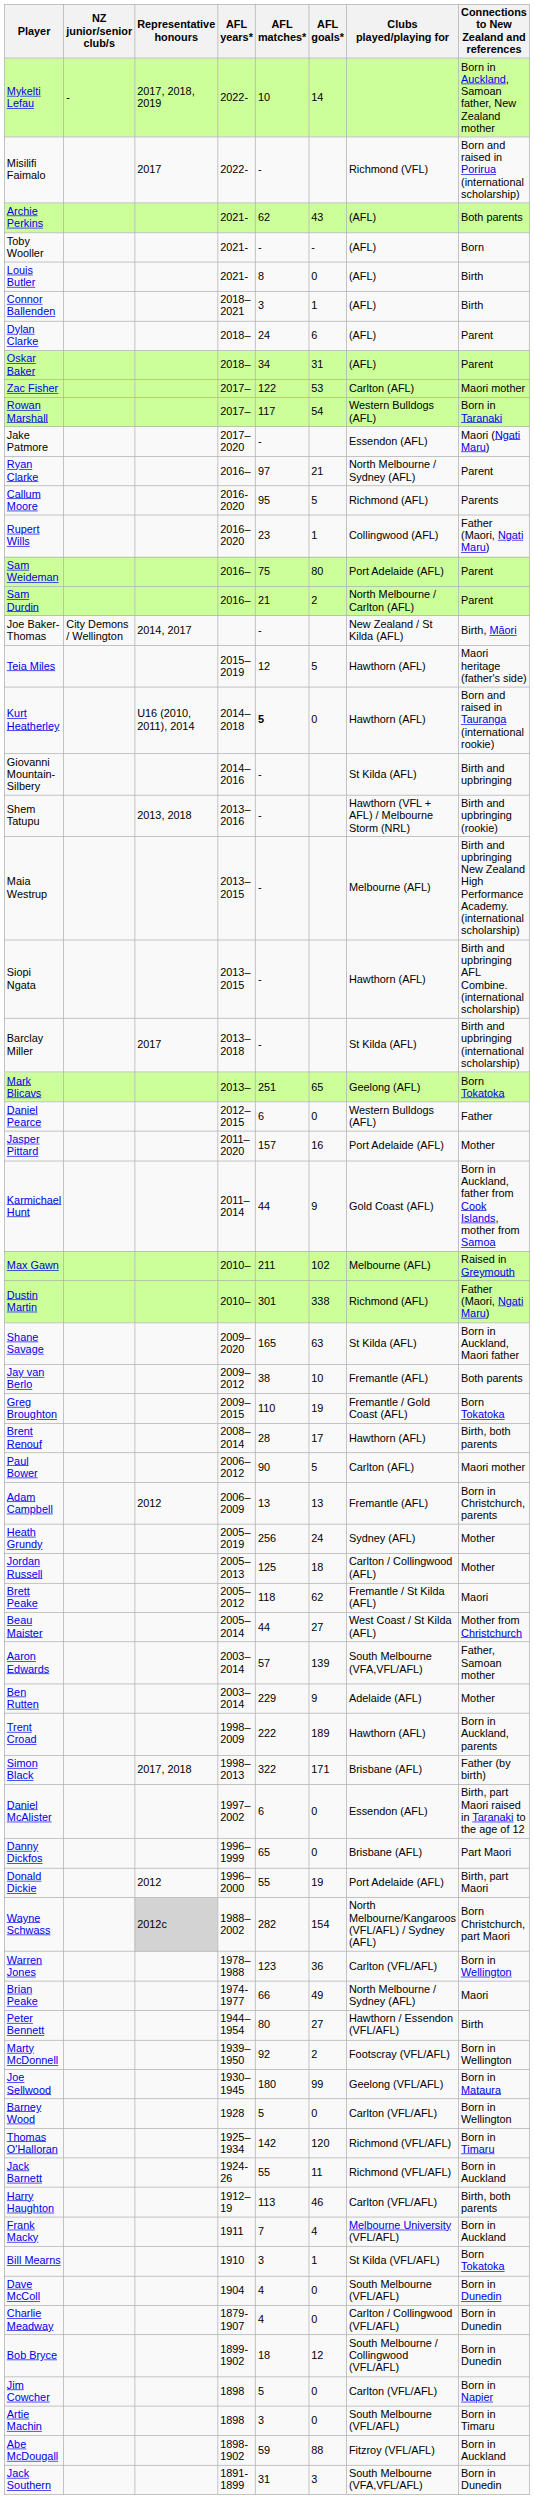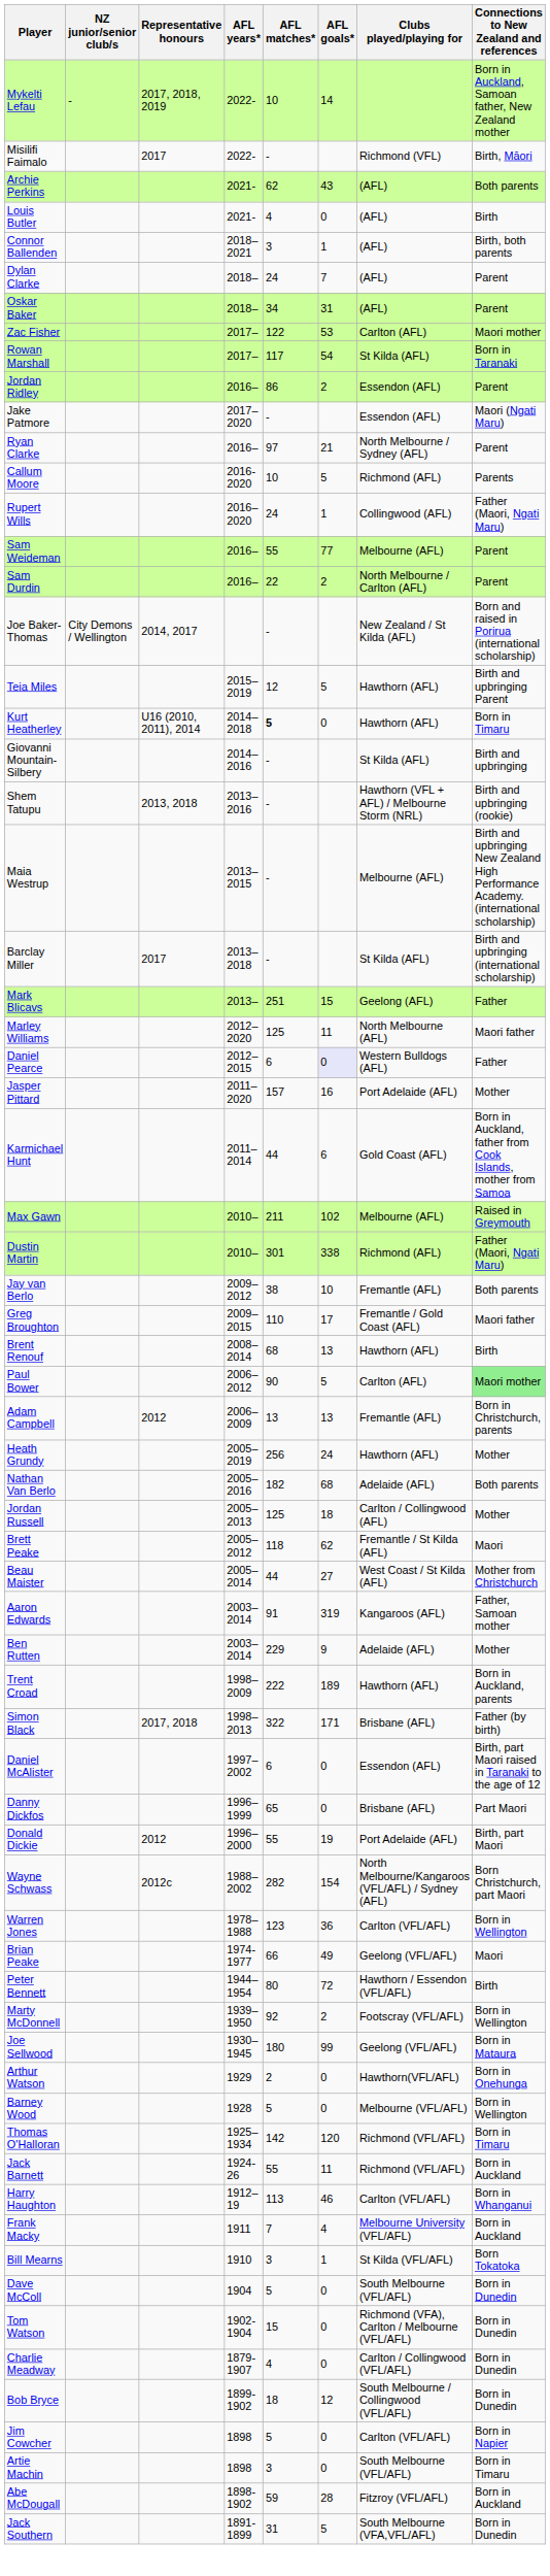Misilifi Faimalo | Connections to New Zealand and references: Born and raised in Porirua (international scholarship) -> Birth, Māori
- row: Toby Wooller | 2021- | - | - | (AFL) | Born
Louis Butler | AFL matches*: 8 -> 4
Connor Ballenden | Connections to New Zealand and references: Birth -> Birth, both parents
Dylan Clarke | AFL goals*: 6 -> 7
Rowan Marshall | Clubs played/playing for: Western Bulldogs (AFL) -> St Kilda (AFL)
+ row: Jordan Ridley | 2016– | 86 | 2 | Essendon (AFL) | Parent
Callum Moore | AFL matches*: 95 -> 10
Rupert Wills | AFL matches*: 23 -> 24
Sam Weideman | AFL matches*: 75 -> 55
Sam Weideman | AFL goals*: 80 -> 77
Sam Weideman | Clubs played/playing for: Port Adelaide (AFL) -> Melbourne (AFL)
Sam Durdin | AFL matches*: 21 -> 22
Joe Baker-Thomas | Connections to New Zealand and references: Birth, Māori -> Born and raised in Porirua (international scholarship)
Teia Miles | Connections to New Zealand and references: Maori heritage (father's side) -> Birth and upbringing Parent
Kurt Heatherley | Connections to New Zealand and references: Born and raised in Tauranga (international rookie) -> Born in Timaru
- row: Siopi Ngata | 2013–2015 | - | Hawthorn (AFL) | Birth and upbringing AFL Combine. (international scholarship)
Mark Blicavs | AFL goals*: 65 -> 15
Mark Blicavs | Connections to New Zealand and references: Born Tokatoka -> Father
+ row: Marley Williams | 2012–2020 | 125 | 11 | North Melbourne (AFL) | Maori father
Daniel Pearce | AFL goals*: no background -> lavender background
Karmichael Hunt | AFL goals*: 9 -> 6
- row: Shane Savage | 2009–2020 | 165 | 63 | St Kilda (AFL) | Born in Auckland, Maori father
Greg Broughton | AFL goals*: 19 -> 17
Greg Broughton | Connections to New Zealand and references: Born Tokatoka -> Maori father
Brent Renouf | AFL matches*: 28 -> 68
Brent Renouf | AFL goals*: 17 -> 13
Brent Renouf | Connections to New Zealand and references: Birth, both parents -> Birth
Paul Bower | Connections to New Zealand and references: no background -> lightgreen background
Heath Grundy | Clubs played/playing for: Sydney (AFL) -> Hawthorn (AFL)
+ row: Nathan Van Berlo | 2005–2016 | 182 | 68 | Adelaide (AFL) | Both parents
Aaron Edwards | AFL matches*: 57 -> 91
Aaron Edwards | AFL goals*: 139 -> 319
Aaron Edwards | Clubs played/playing for: South Melbourne (VFA,VFL/AFL) -> Kangaroos (AFL)
Wayne Schwass | Representative honours: lightgrey background -> no background
Brian Peake | Clubs played/playing for: North Melbourne / Sydney (AFL) -> Geelong (VFL/AFL)
Peter Bennett | AFL goals*: 27 -> 72
+ row: Arthur Watson | 1929 | 2 | 0 | Hawthorn(VFL/AFL) | Born in Onehunga
Barney Wood | Clubs played/playing for: Carlton (VFL/AFL) -> Melbourne (VFL/AFL)
Harry Haughton | Connections to New Zealand and references: Birth, both parents -> Born in Whanganui
Dave McColl | AFL matches*: 4 -> 5
+ row: Tom Watson | 1902-1904 | 15 | 0 | Richmond (VFA), Carlton / Melbourne (VFL/AFL) | Born in Dunedin
Abe McDougall | AFL goals*: 88 -> 28
Jack Southern | AFL goals*: 3 -> 5
